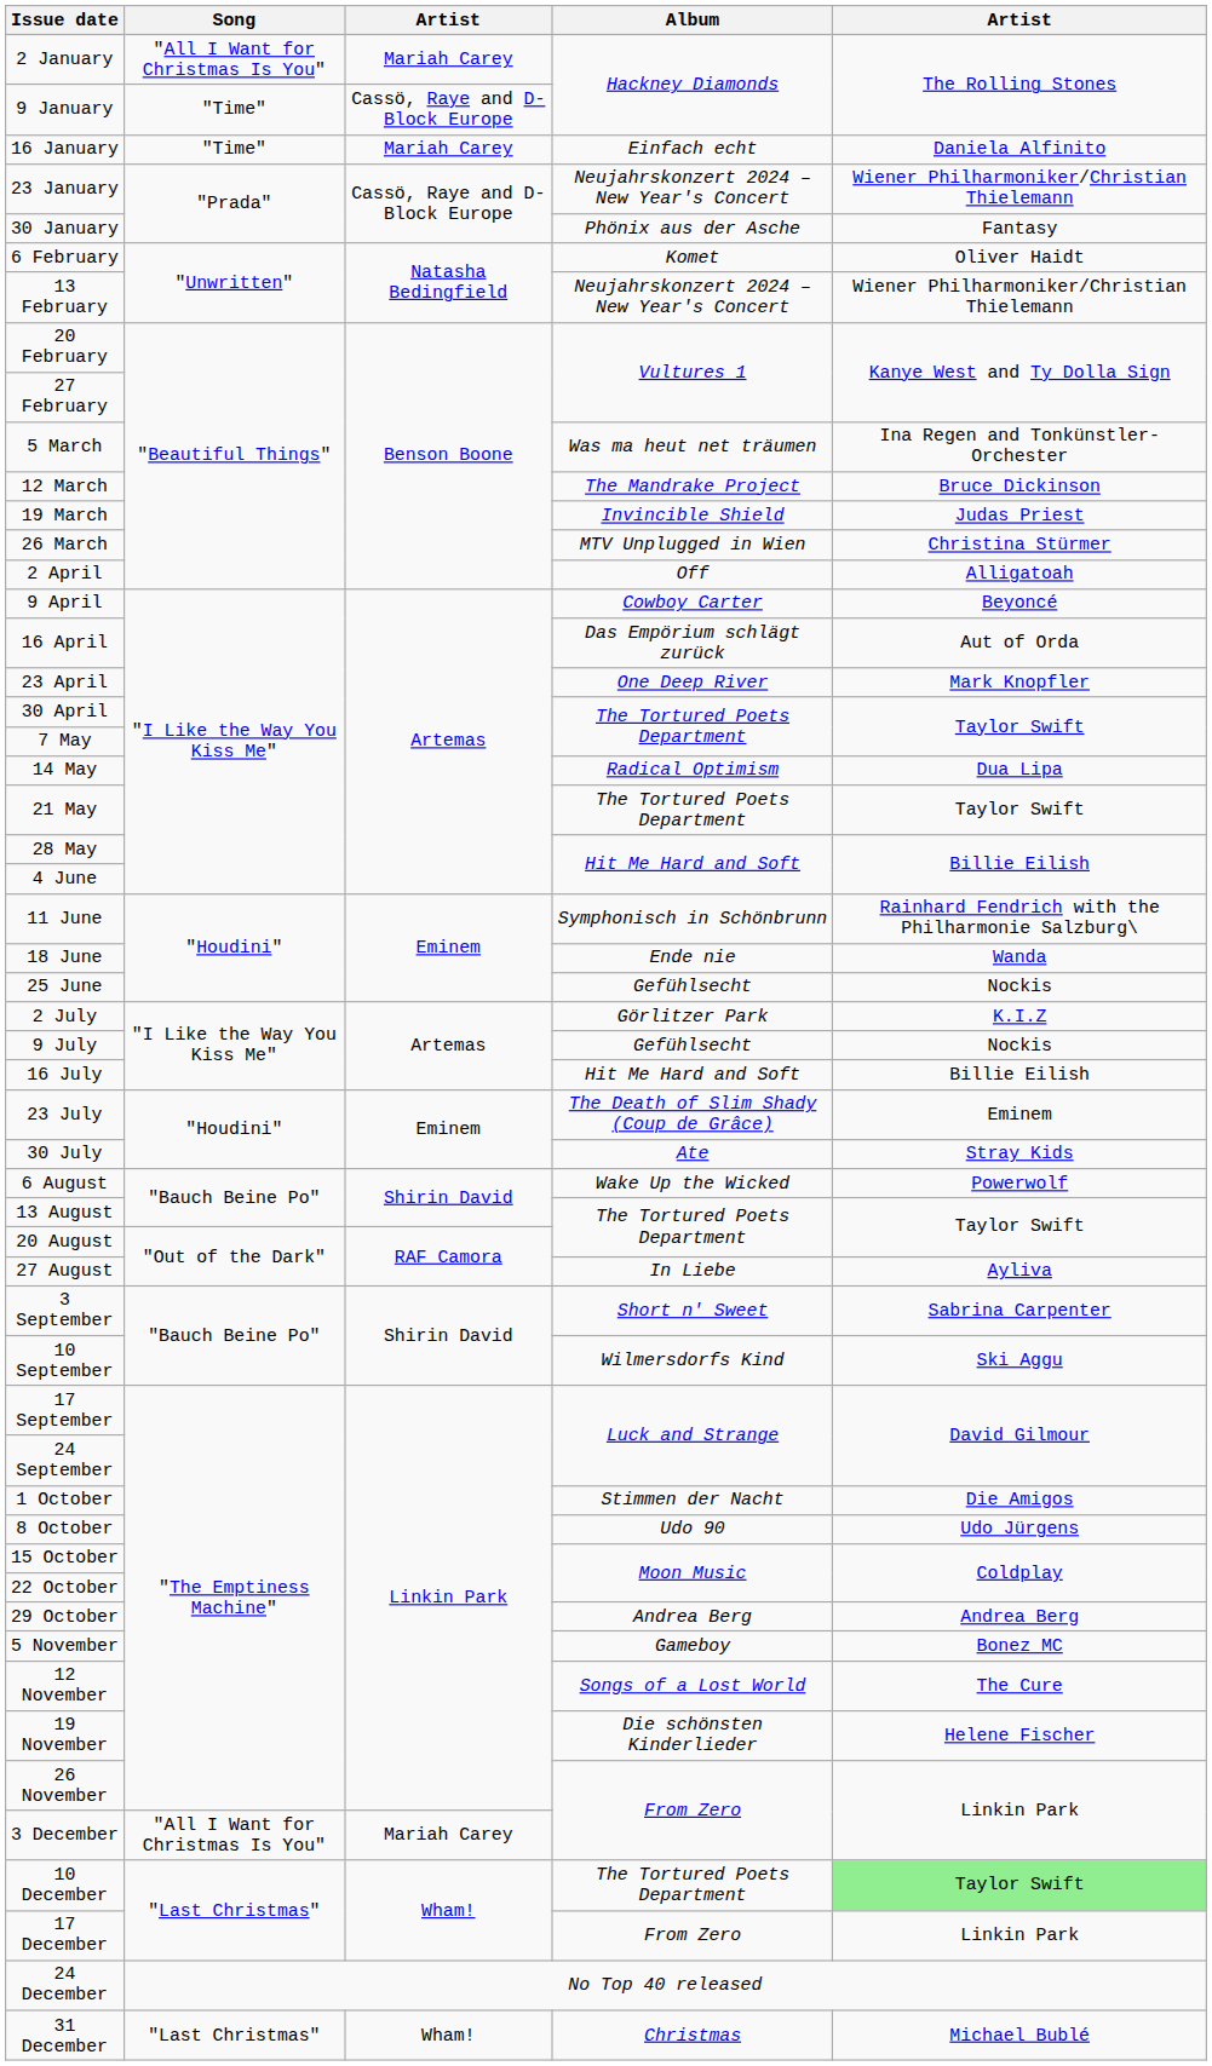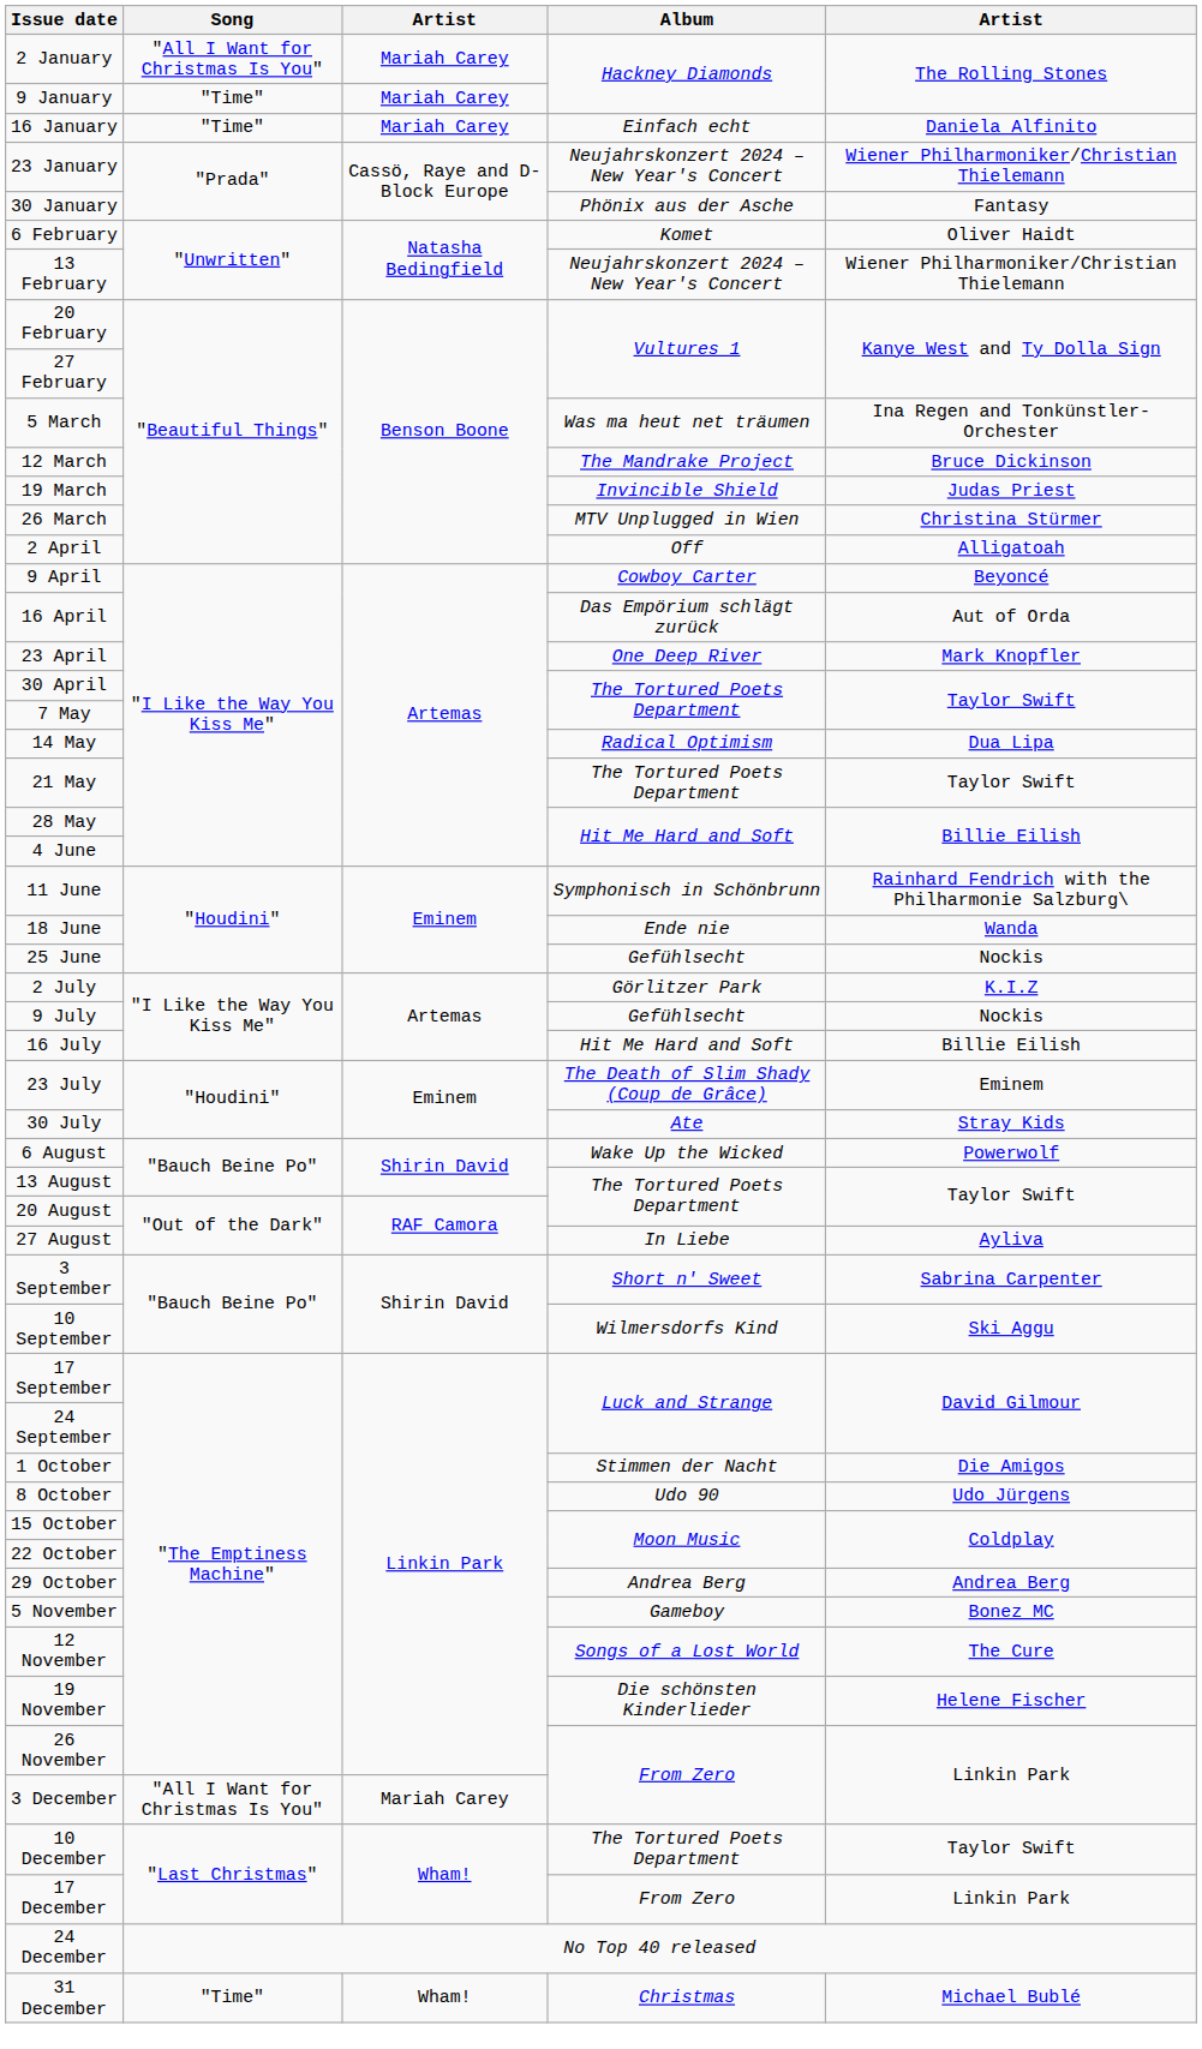9 January | column 3: Cassö, Raye and D-Block Europe -> Mariah Carey
10 December | column 5: lightgreen background -> no background
31 December | Song: "Last Christmas" -> "Time"
